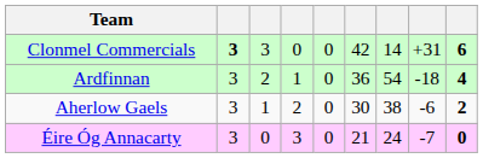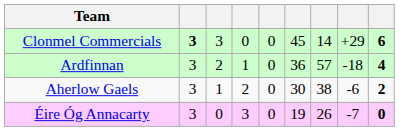Clonmel Commercials | column 6: 42 -> 45
Clonmel Commercials | column 8: +31 -> +29
Ardfinnan | column 7: 54 -> 57
Éire Óg Annacarty | column 6: 21 -> 19
Éire Óg Annacarty | column 7: 24 -> 26
